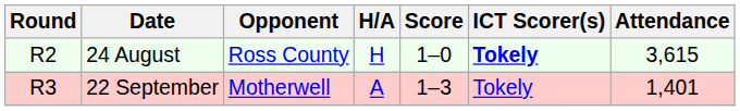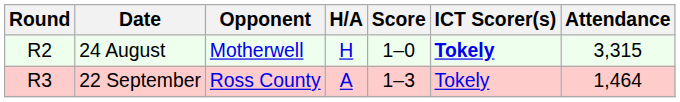24 August | Opponent: Ross County -> Motherwell
24 August | Attendance: 3,615 -> 3,315
22 September | Opponent: Motherwell -> Ross County
22 September | Attendance: 1,401 -> 1,464
